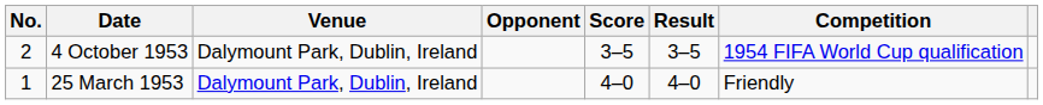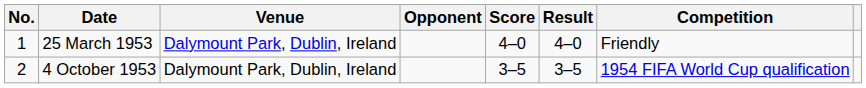rows swapped: 25 March 1953 <-> 4 October 1953
